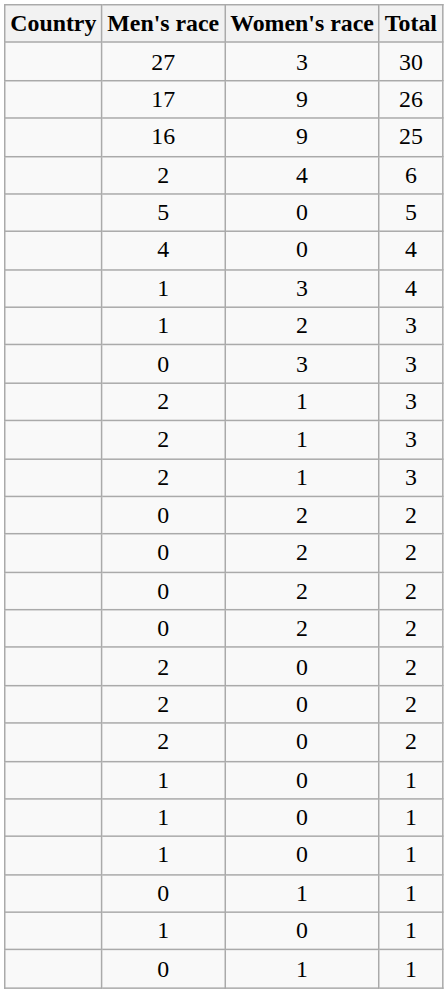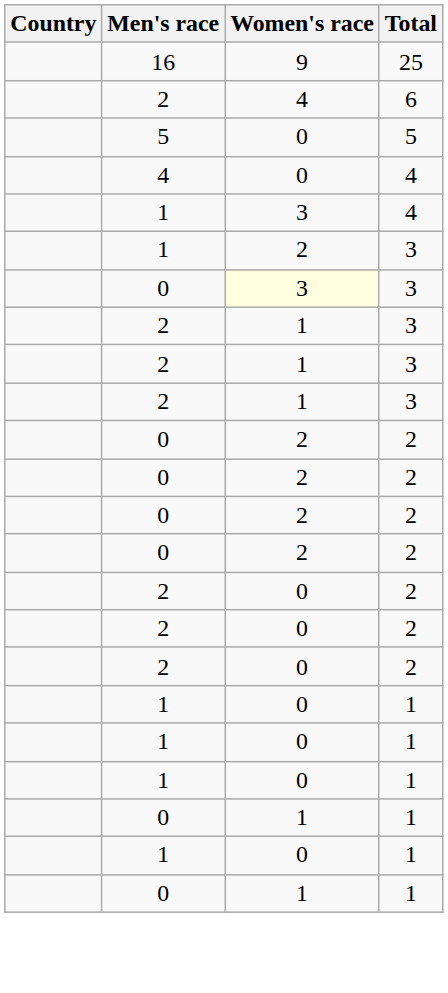- row: 27 | 3 | 30
- row: 17 | 9 | 26
0 / 3 | Women's race: no background -> lightyellow background
